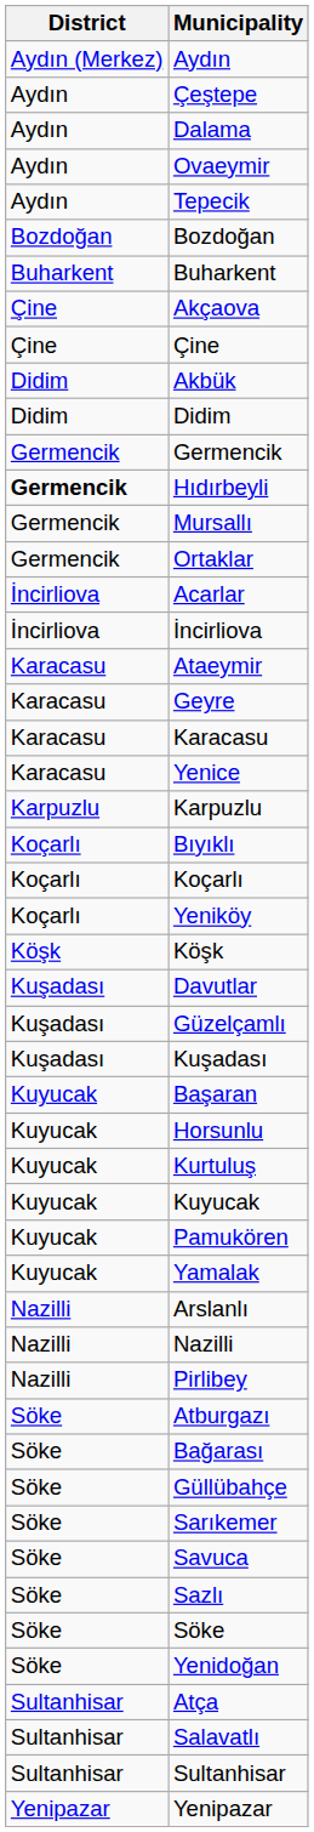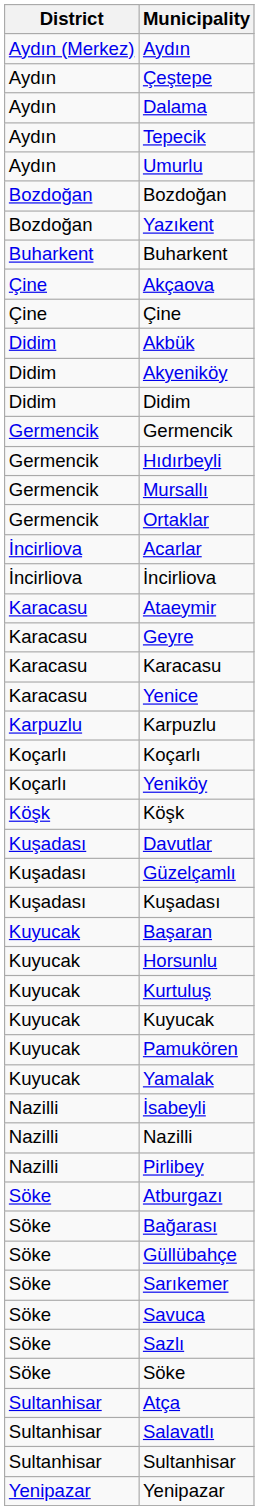- row: Aydın | Ovaeymir
+ row: Aydın | Umurlu
+ row: Bozdoğan | Yazıkent
+ row: Didim | Akyeniköy
Hıdırbeyli | District: bold -> normal
- row: Koçarlı | Bıyıklı
- row: Nazilli | Arslanlı
+ row: Nazilli | İsabeyli
- row: Söke | Yenidoğan
